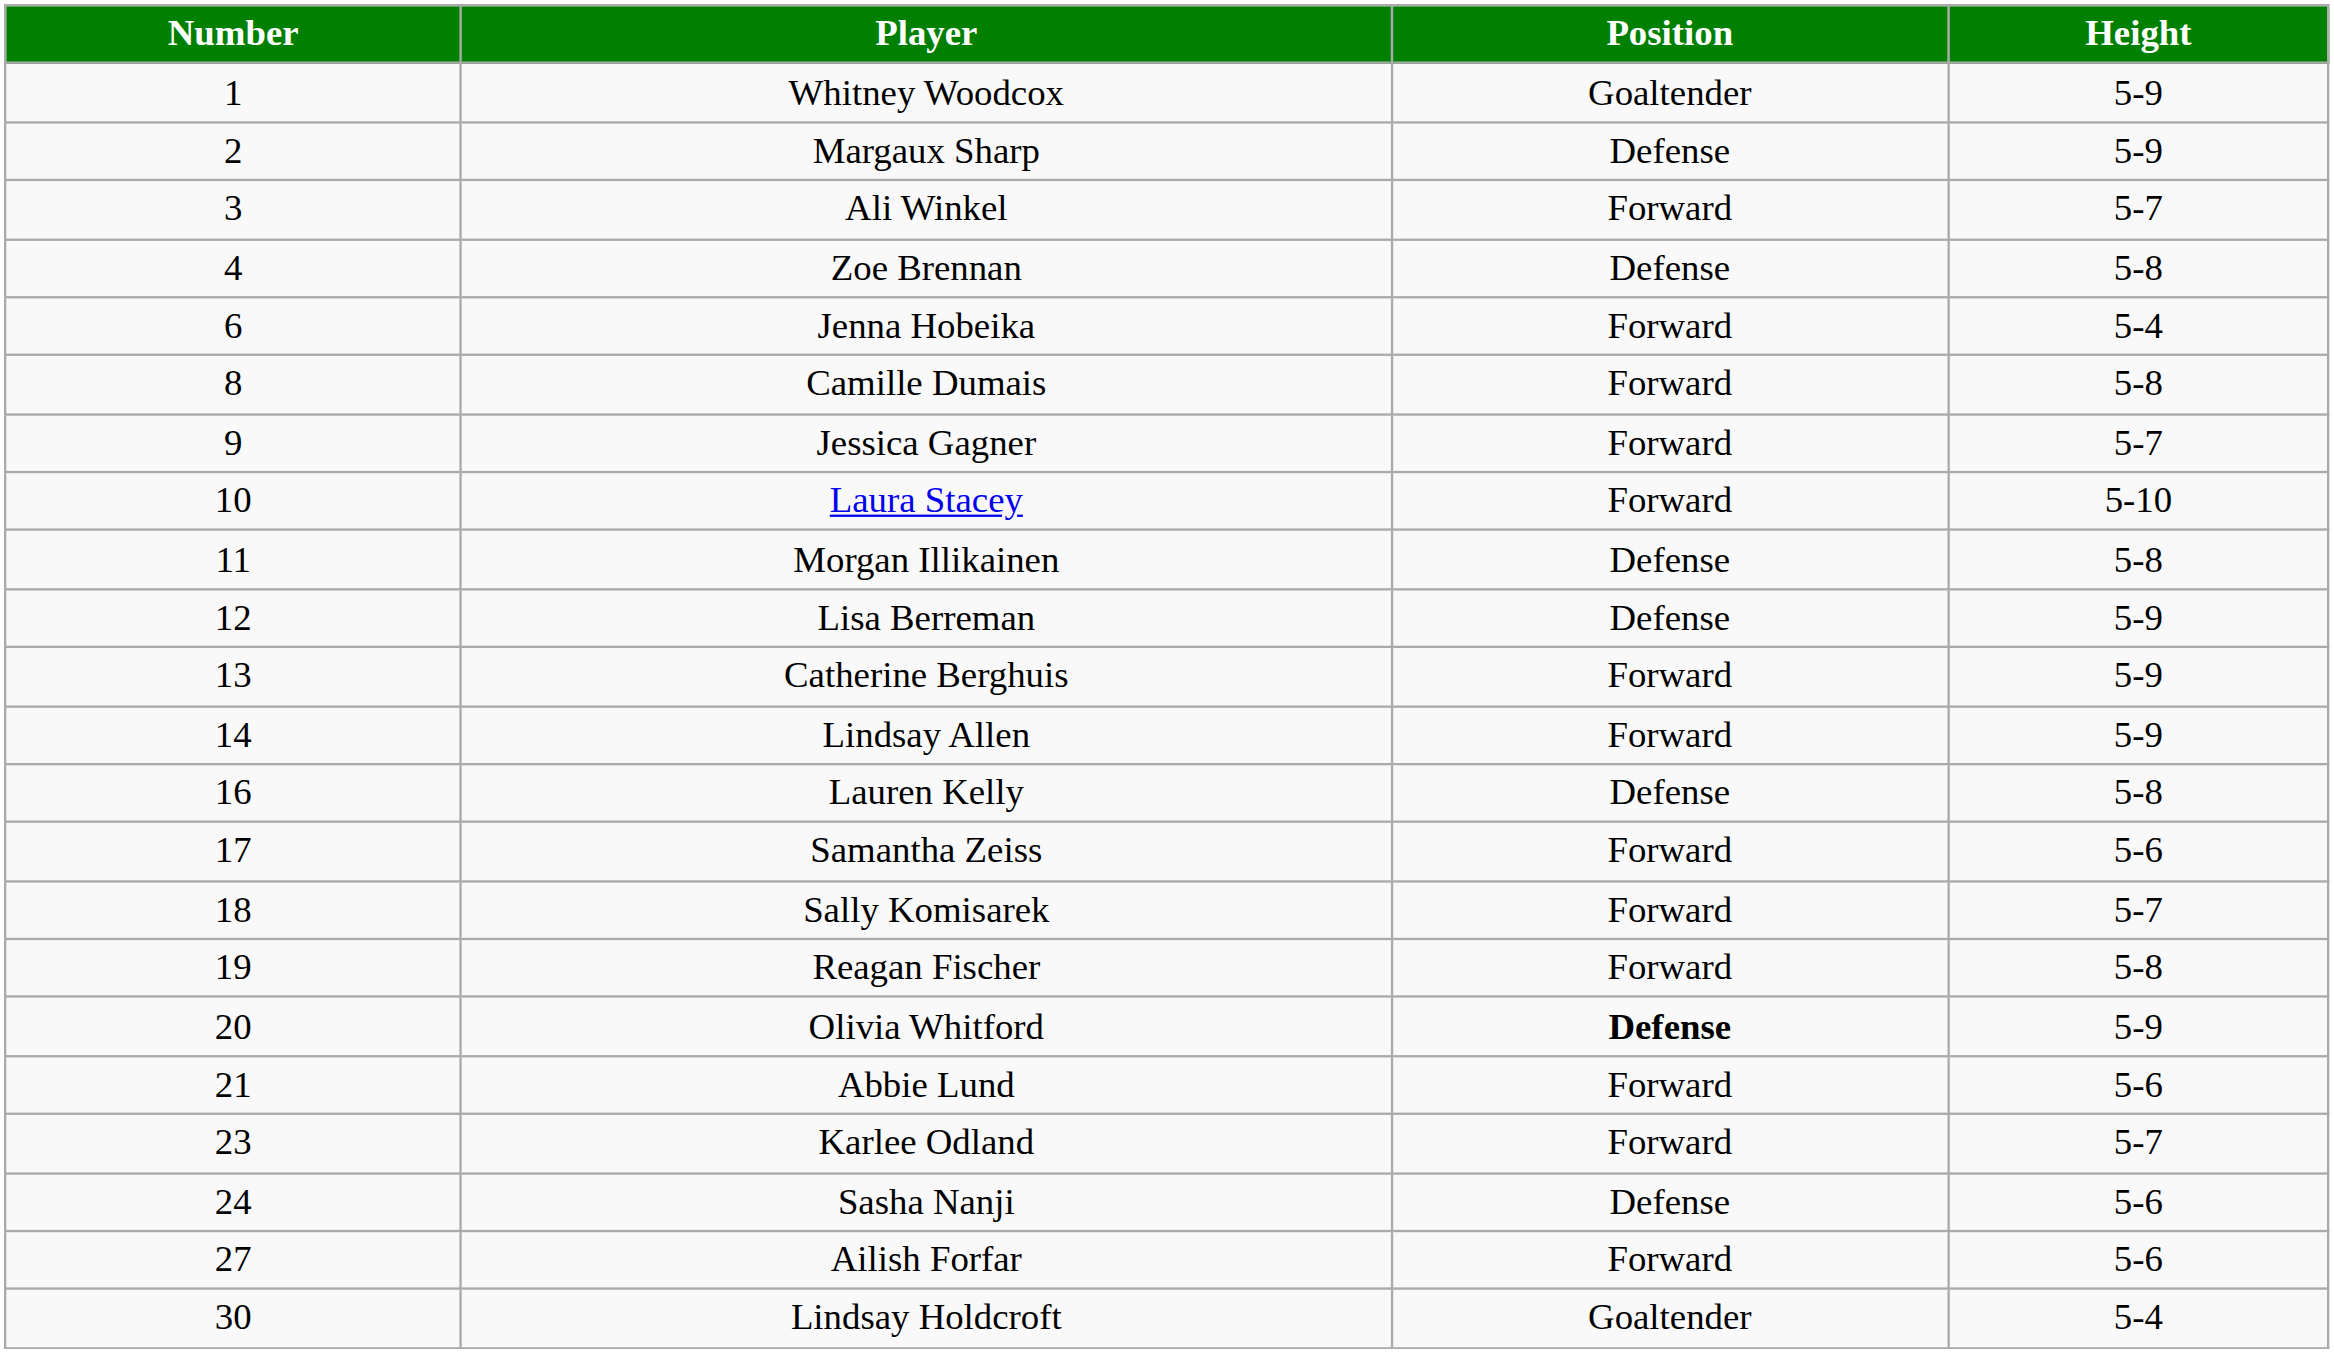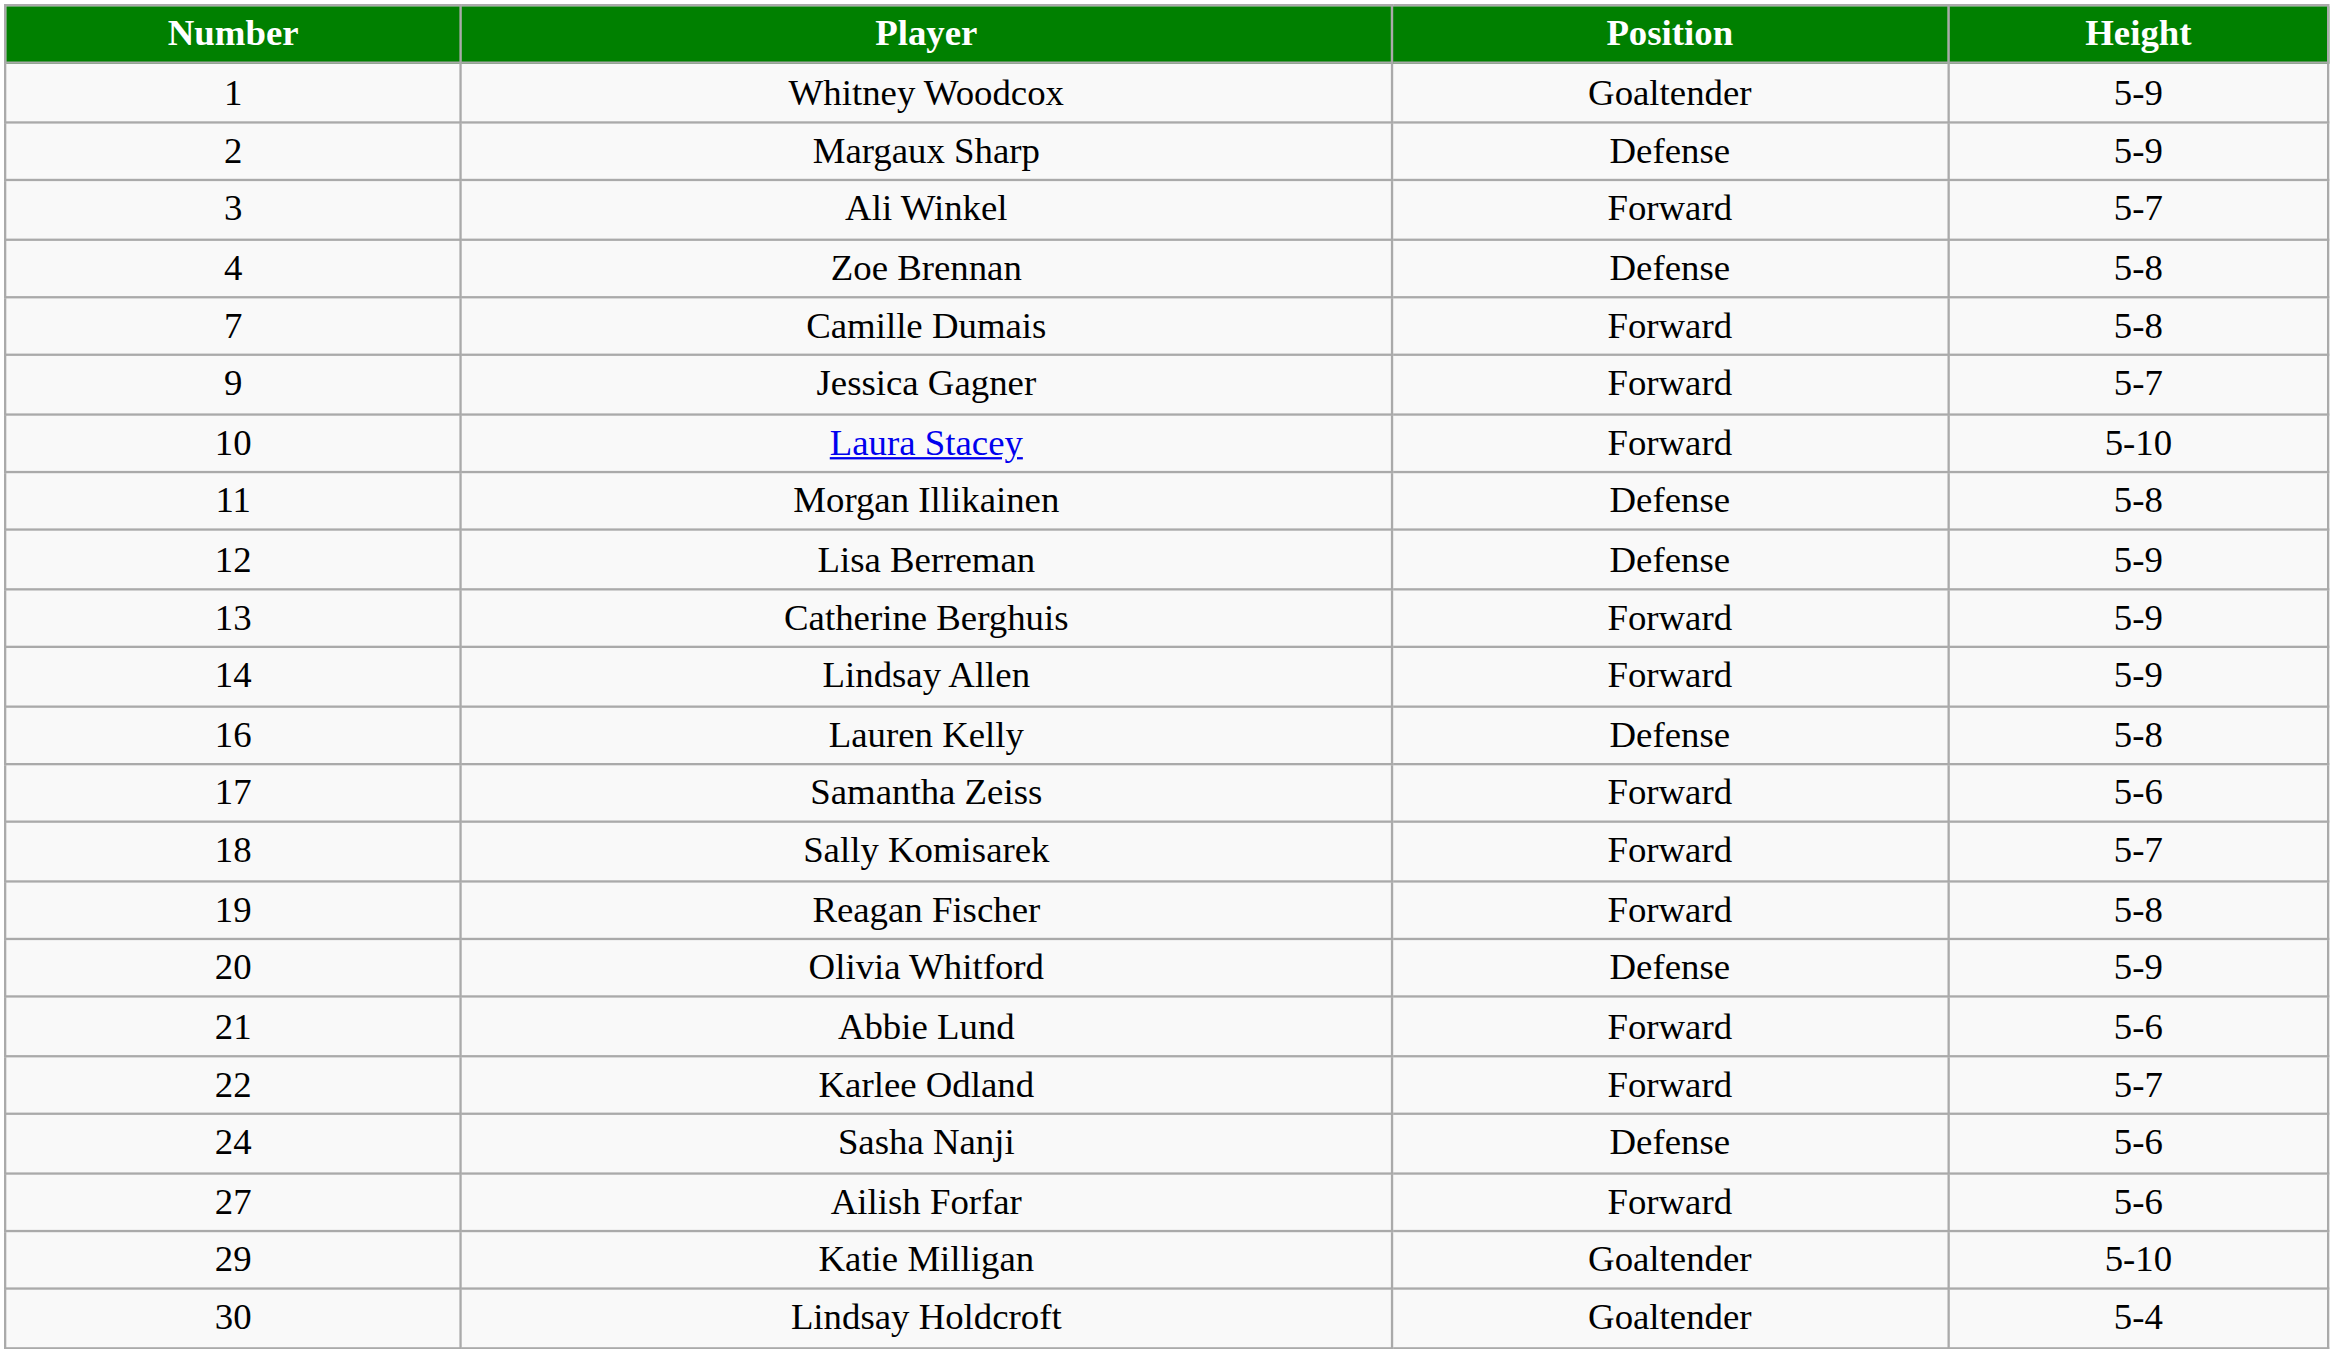- row: 6 | Jenna Hobeika | Forward | 5-4
Camille Dumais | Number: 8 -> 7
Olivia Whitford | Position: bold -> normal
Karlee Odland | Number: 23 -> 22
+ row: 29 | Katie Milligan | Goaltender | 5-10
